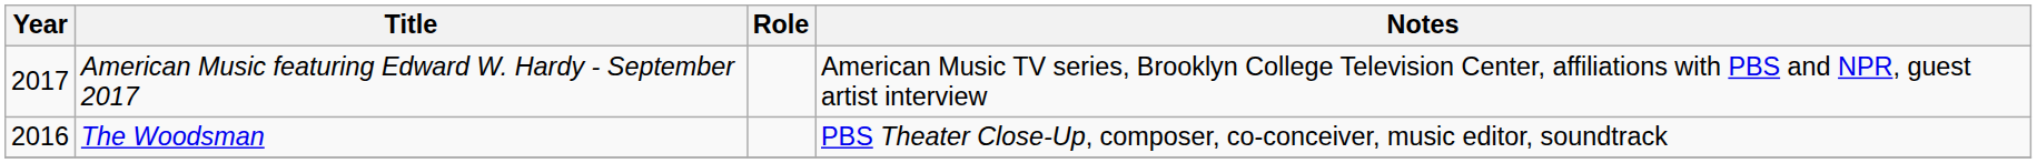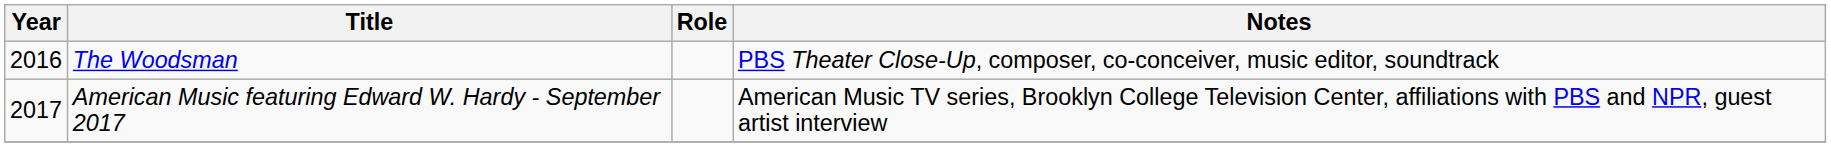rows swapped: The Woodsman <-> American Music featuring Edward W. Hardy - September 2017
